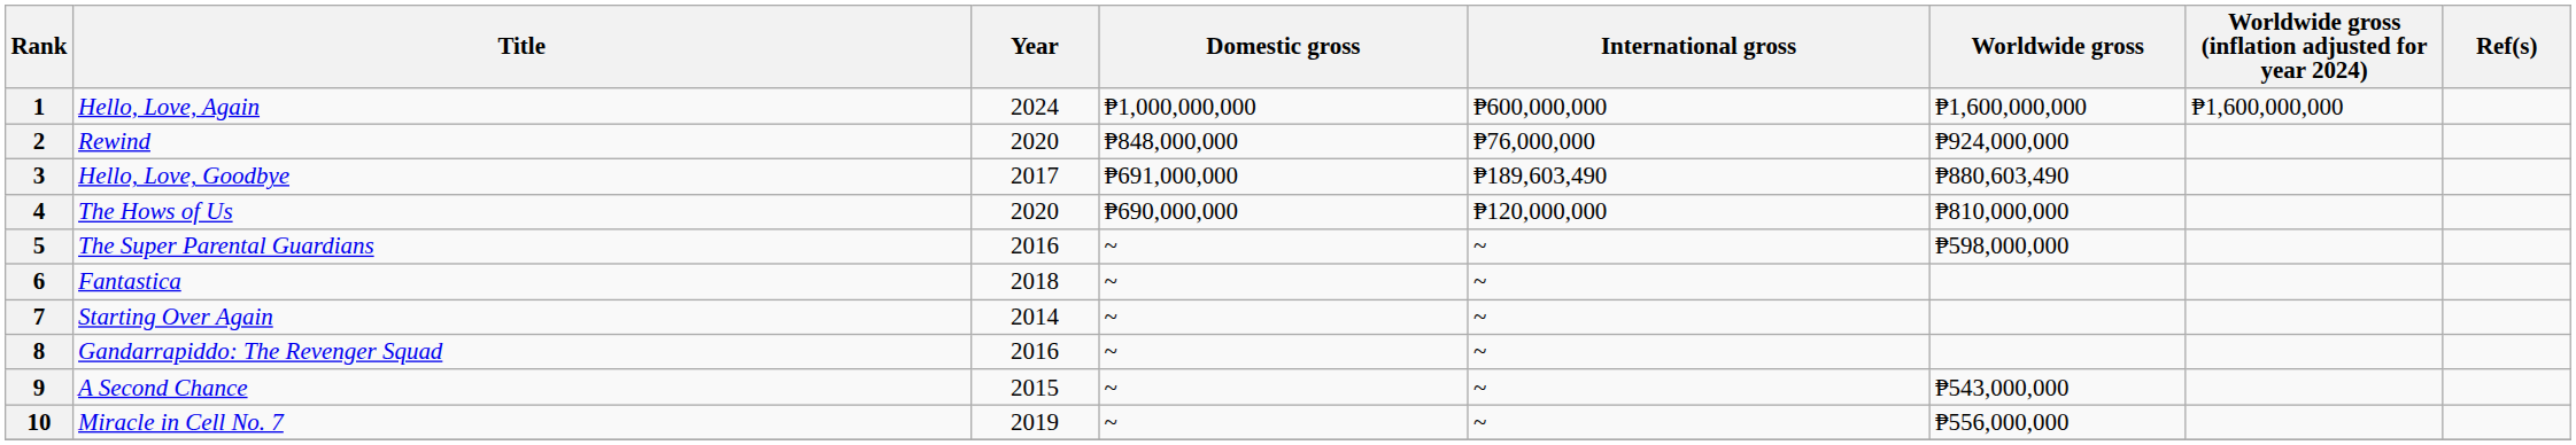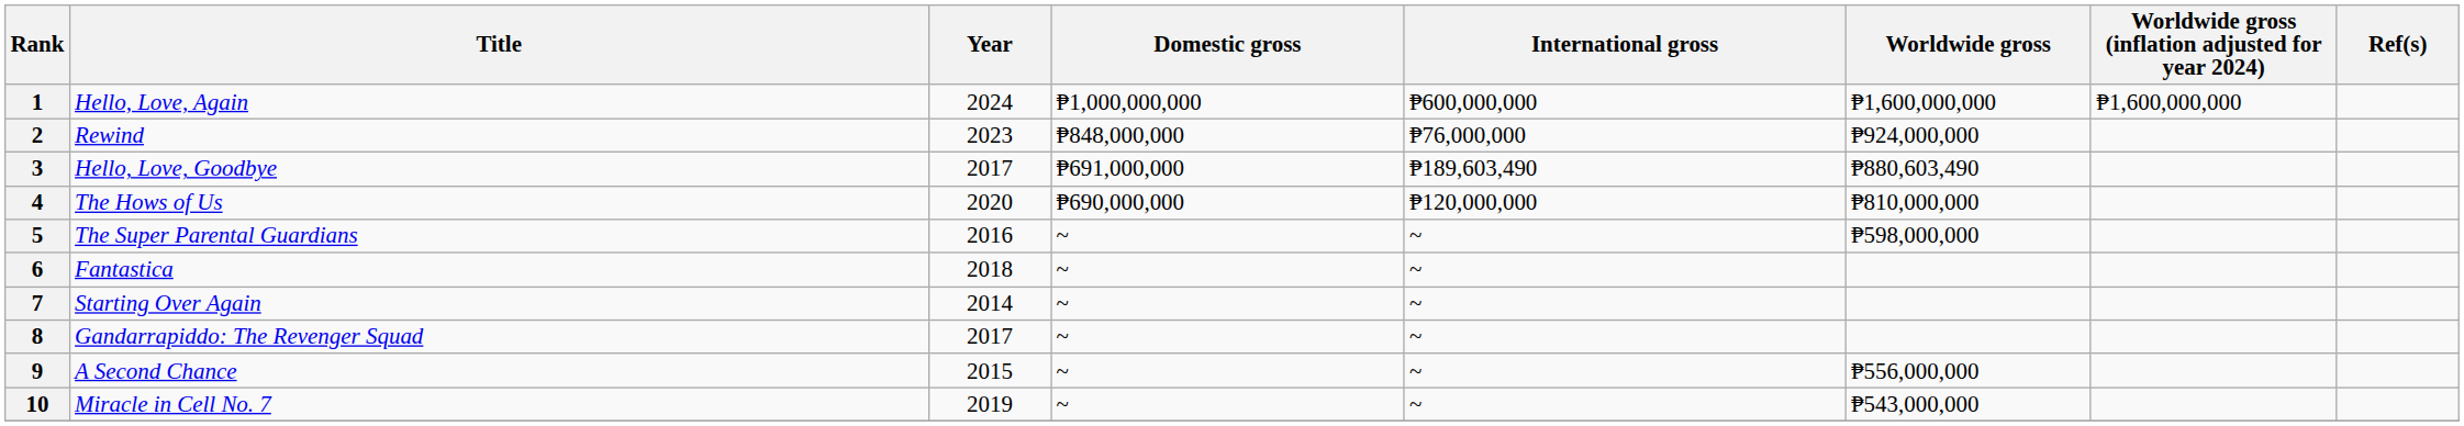2 | Year: 2020 -> 2023
8 | Year: 2016 -> 2017
9 | Worldwide gross: ₱543,000,000 -> ₱556,000,000
10 | Worldwide gross: ₱556,000,000 -> ₱543,000,000
